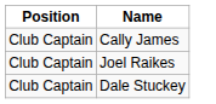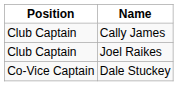Dale Stuckey | Position: Club Captain -> Co-Vice Captain
